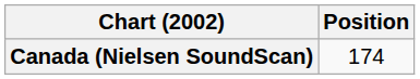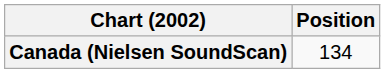Canada (Nielsen SoundScan) | Position: 174 -> 134
